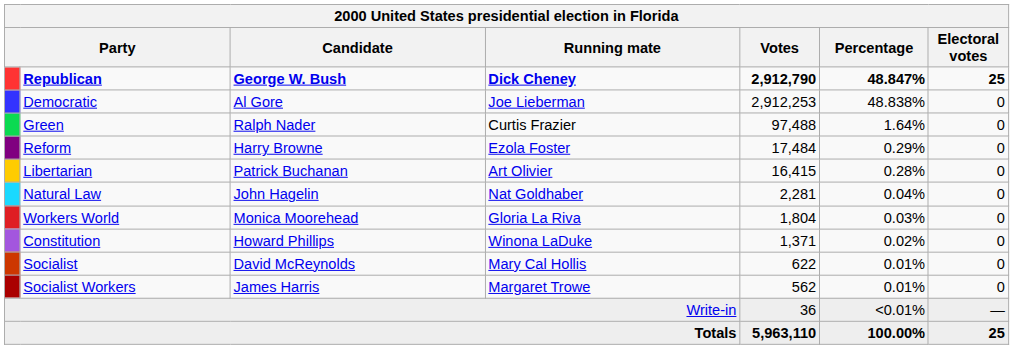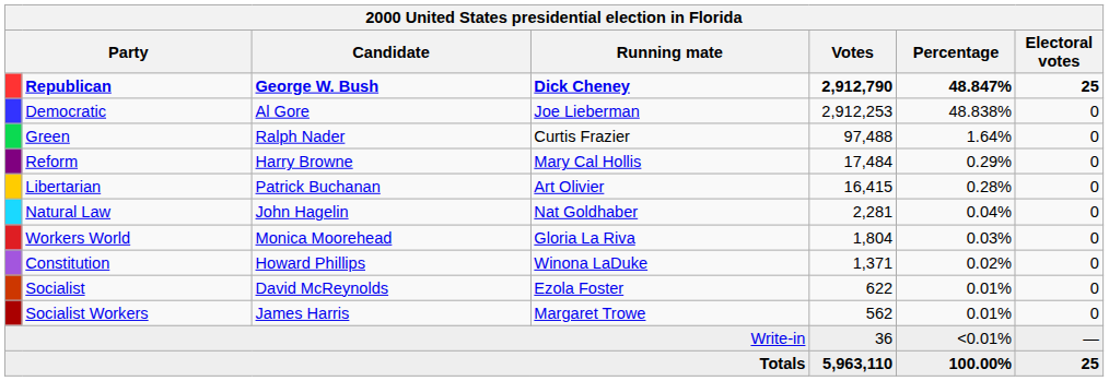Reform | Running mate: Ezola Foster -> Mary Cal Hollis
Socialist | Running mate: Mary Cal Hollis -> Ezola Foster
